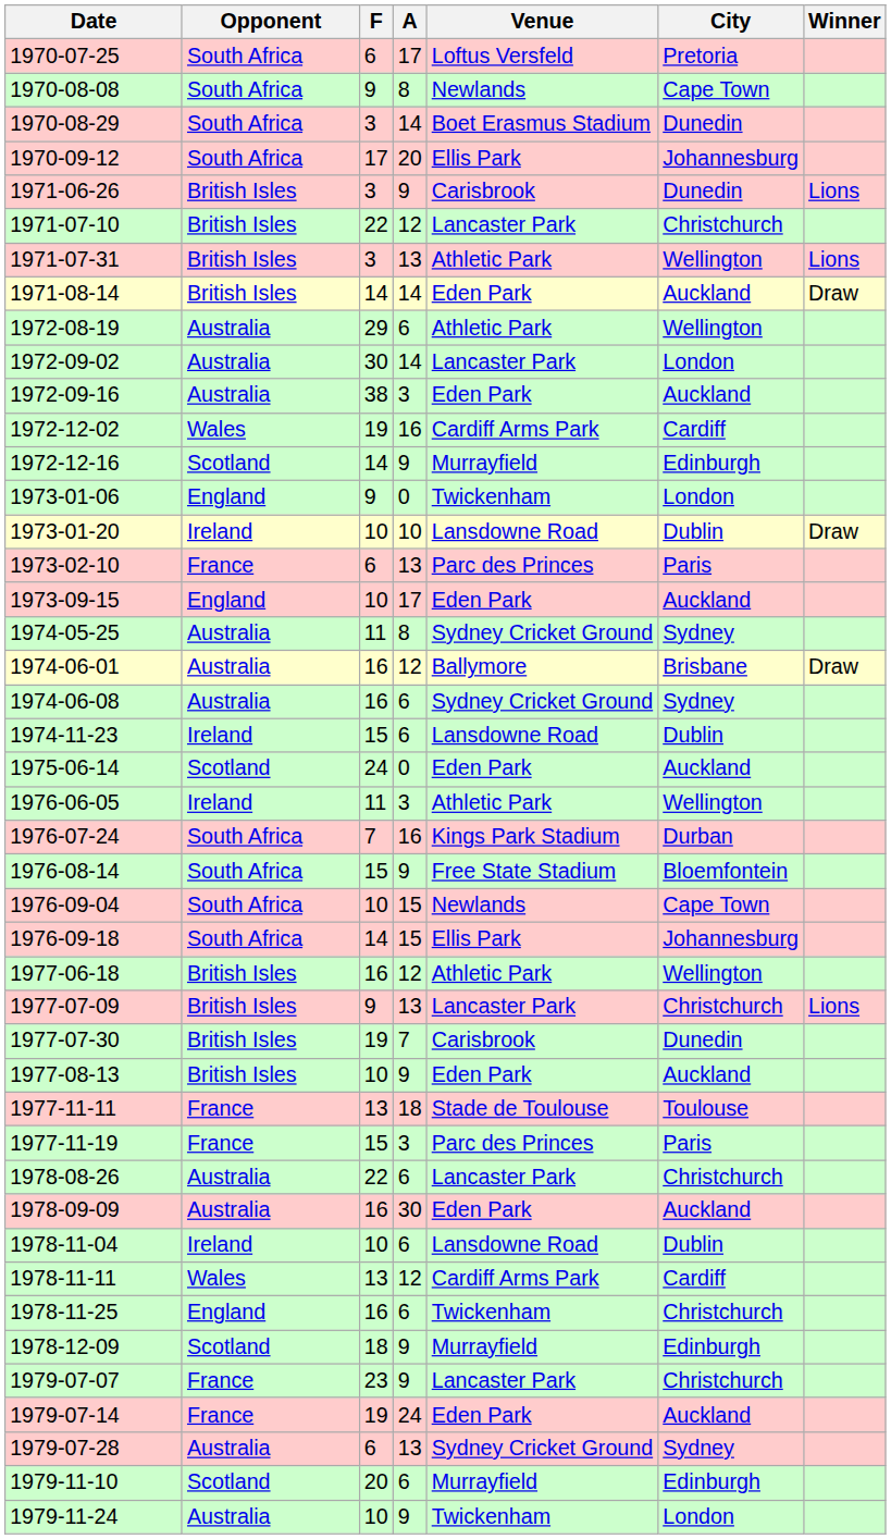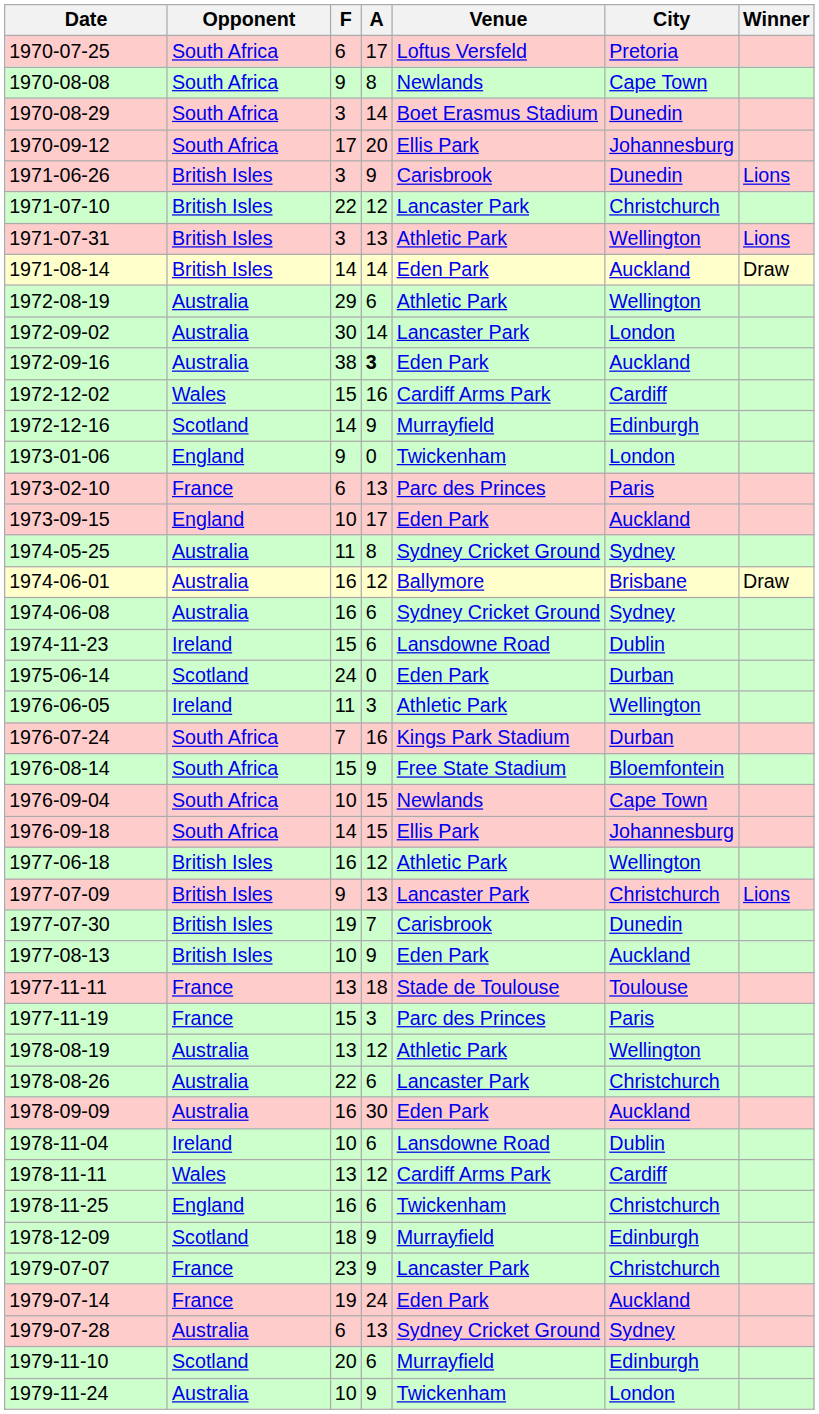1972-09-16 | A: normal -> bold
1972-12-02 | F: 19 -> 15
- row: 1973-01-20 | Ireland | 10 | 10 | Lansdowne Road | Dublin | Draw
1975-06-14 | City: Auckland -> Durban
+ row: 1978-08-19 | Australia | 13 | 12 | Athletic Park | Wellington
